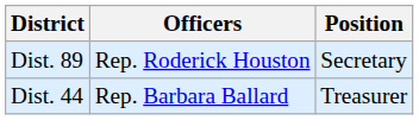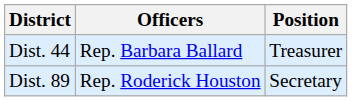rows swapped: Dist. 89 <-> Dist. 44
